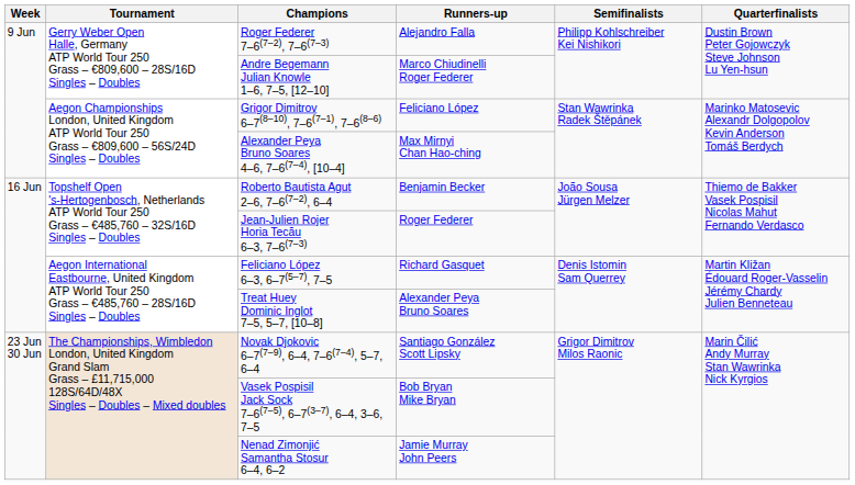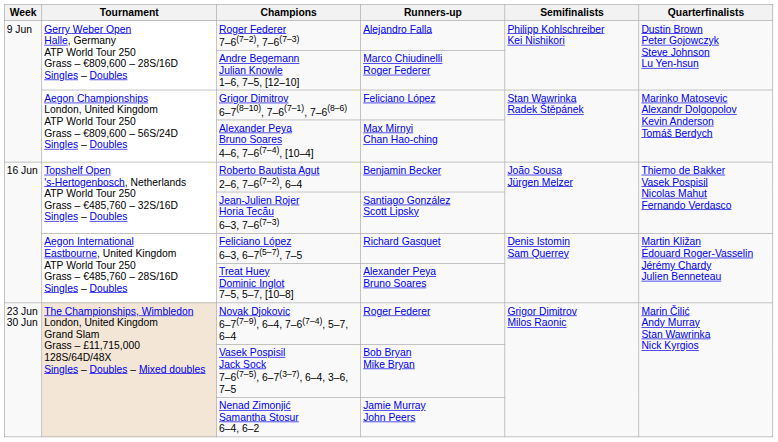Jean-Julien Rojer Horia Tecău 6–3, 7–6(7–3) | Runners-up: Roger Federer -> Santiago González Scott Lipsky
Novak Djokovic 6–7(7–9), 6–4, 7–6(7–4), 5–7, 6–4 | Runners-up: Santiago González Scott Lipsky -> Roger Federer
